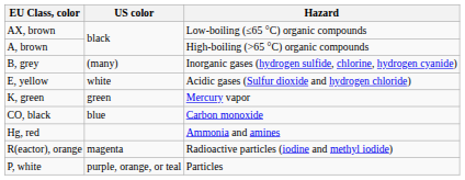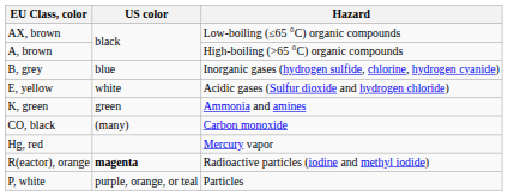B, grey | US color: (many) -> blue
K, green | Hazard: Mercury vapor -> Ammonia and amines
CO, black | US color: blue -> (many)
Hg, red | Hazard: Ammonia and amines -> Mercury vapor
R(eactor), orange | US color: normal -> bold
